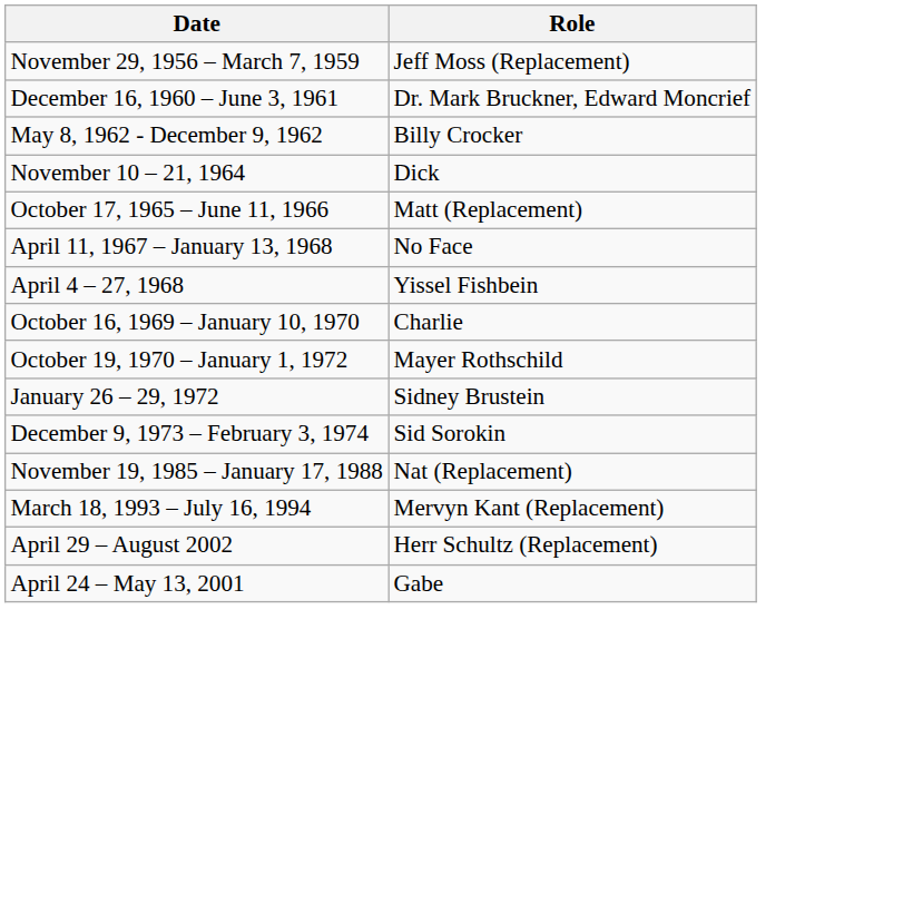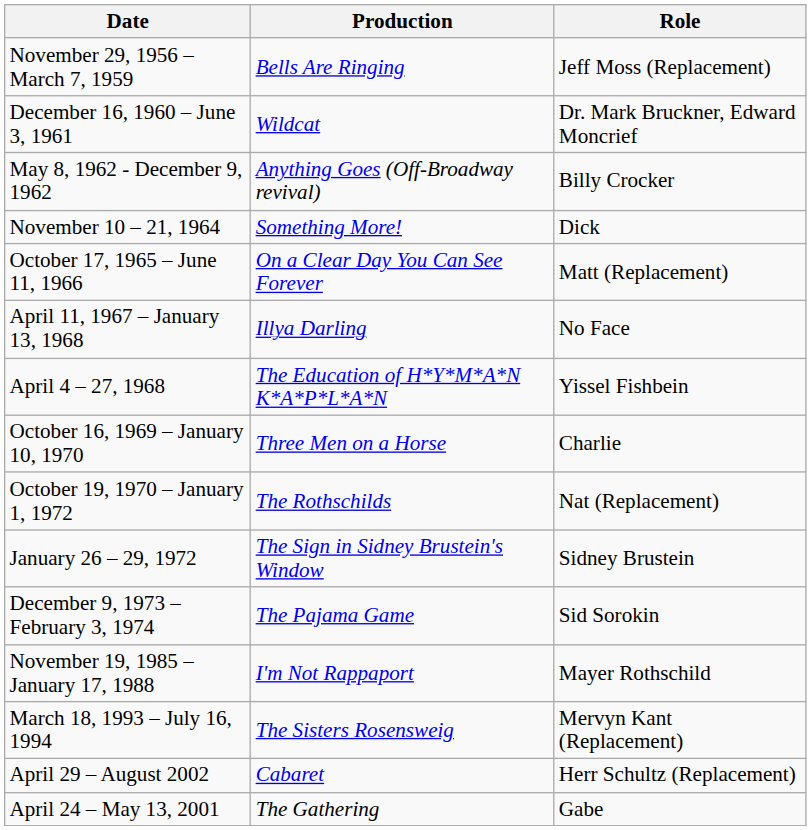+ column: Production | Bells Are Ringing | Wildcat | Anything Goes (Off-Broadway revival) | Something More! | On a Clear Day You Can See Forever | Illya Darling | The Education of H*Y*M*A*N K*A*P*L*A*N | Three Men on a Horse | The Rothschilds | The Sign in Sidney Brustein's Window | The Pajama Game | I'm Not Rappaport | The Sisters Rosensweig | Cabaret | The Gathering
October 19, 1970 – January 1, 1972 | Role: Mayer Rothschild -> Nat (Replacement)
November 19, 1985 – January 17, 1988 | Role: Nat (Replacement) -> Mayer Rothschild
